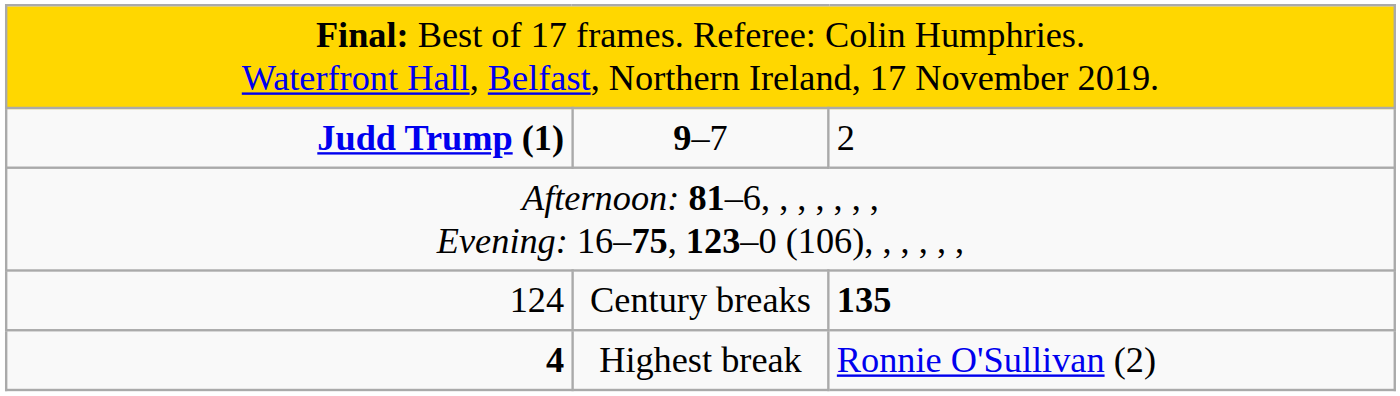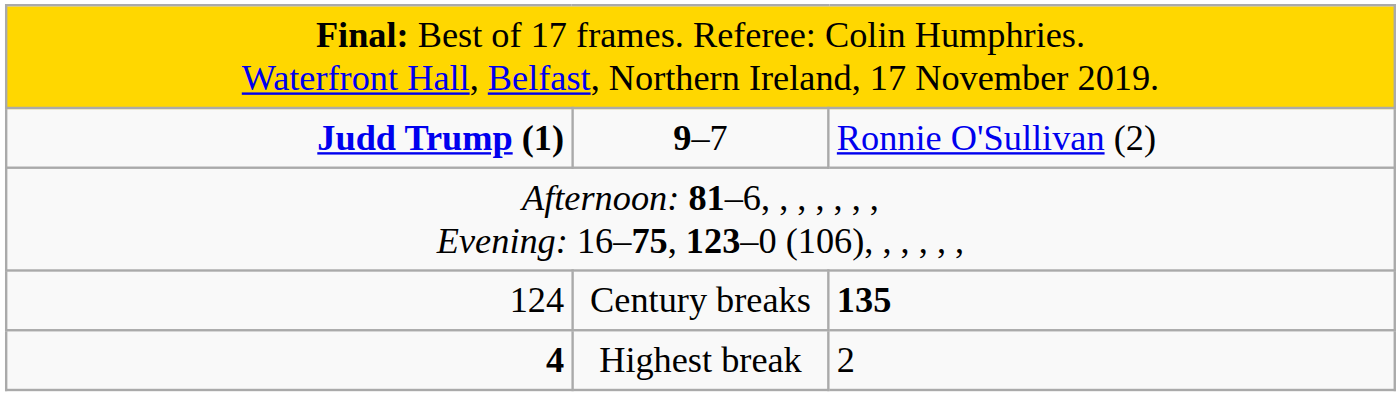Judd Trump (1) | column 3: 2 -> Ronnie O'Sullivan (2)
4 | column 3: Ronnie O'Sullivan (2) -> 2
